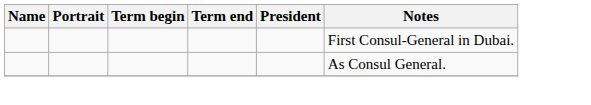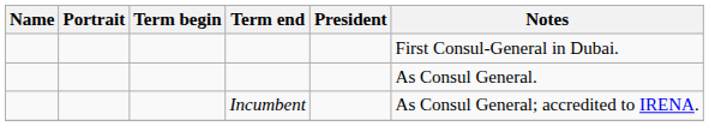+ row: Incumbent | As Consul General; accredited to IRENA.
